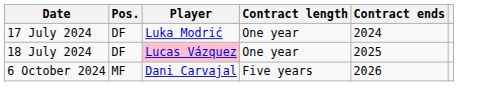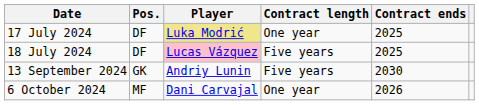17 July 2024 | Player: no background -> khaki background
17 July 2024 | Contract ends: 2024 -> 2025
18 July 2024 | Contract length: One year -> Five years
+ row: 13 September 2024 | GK | Andriy Lunin | Five years | 2030
6 October 2024 | Contract length: Five years -> One year
